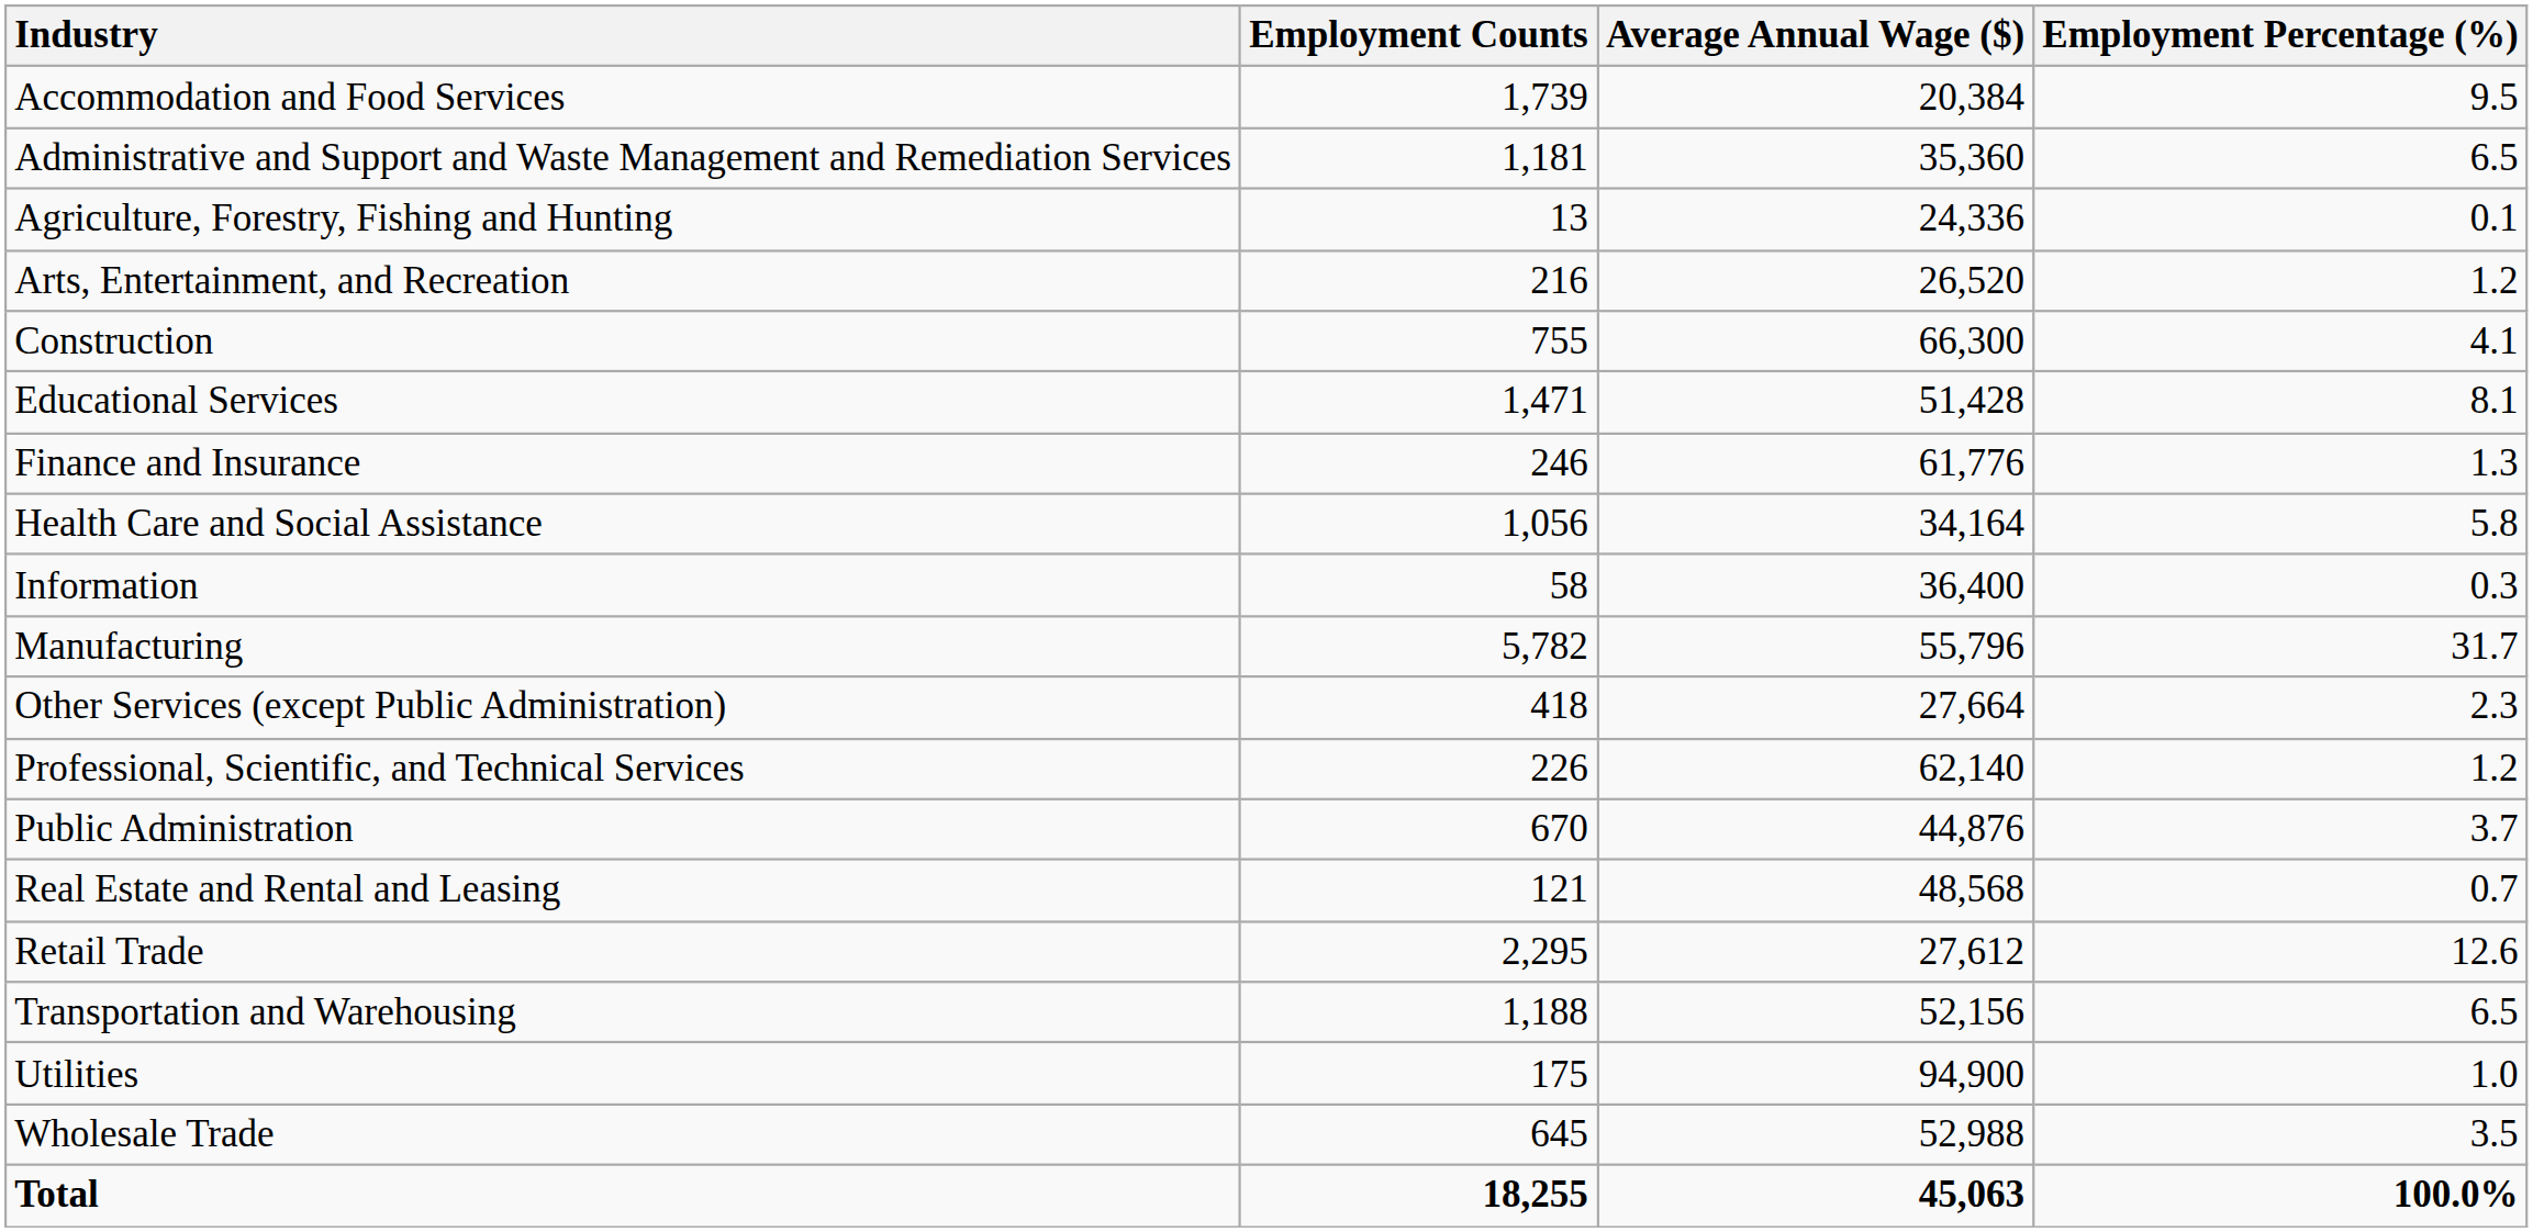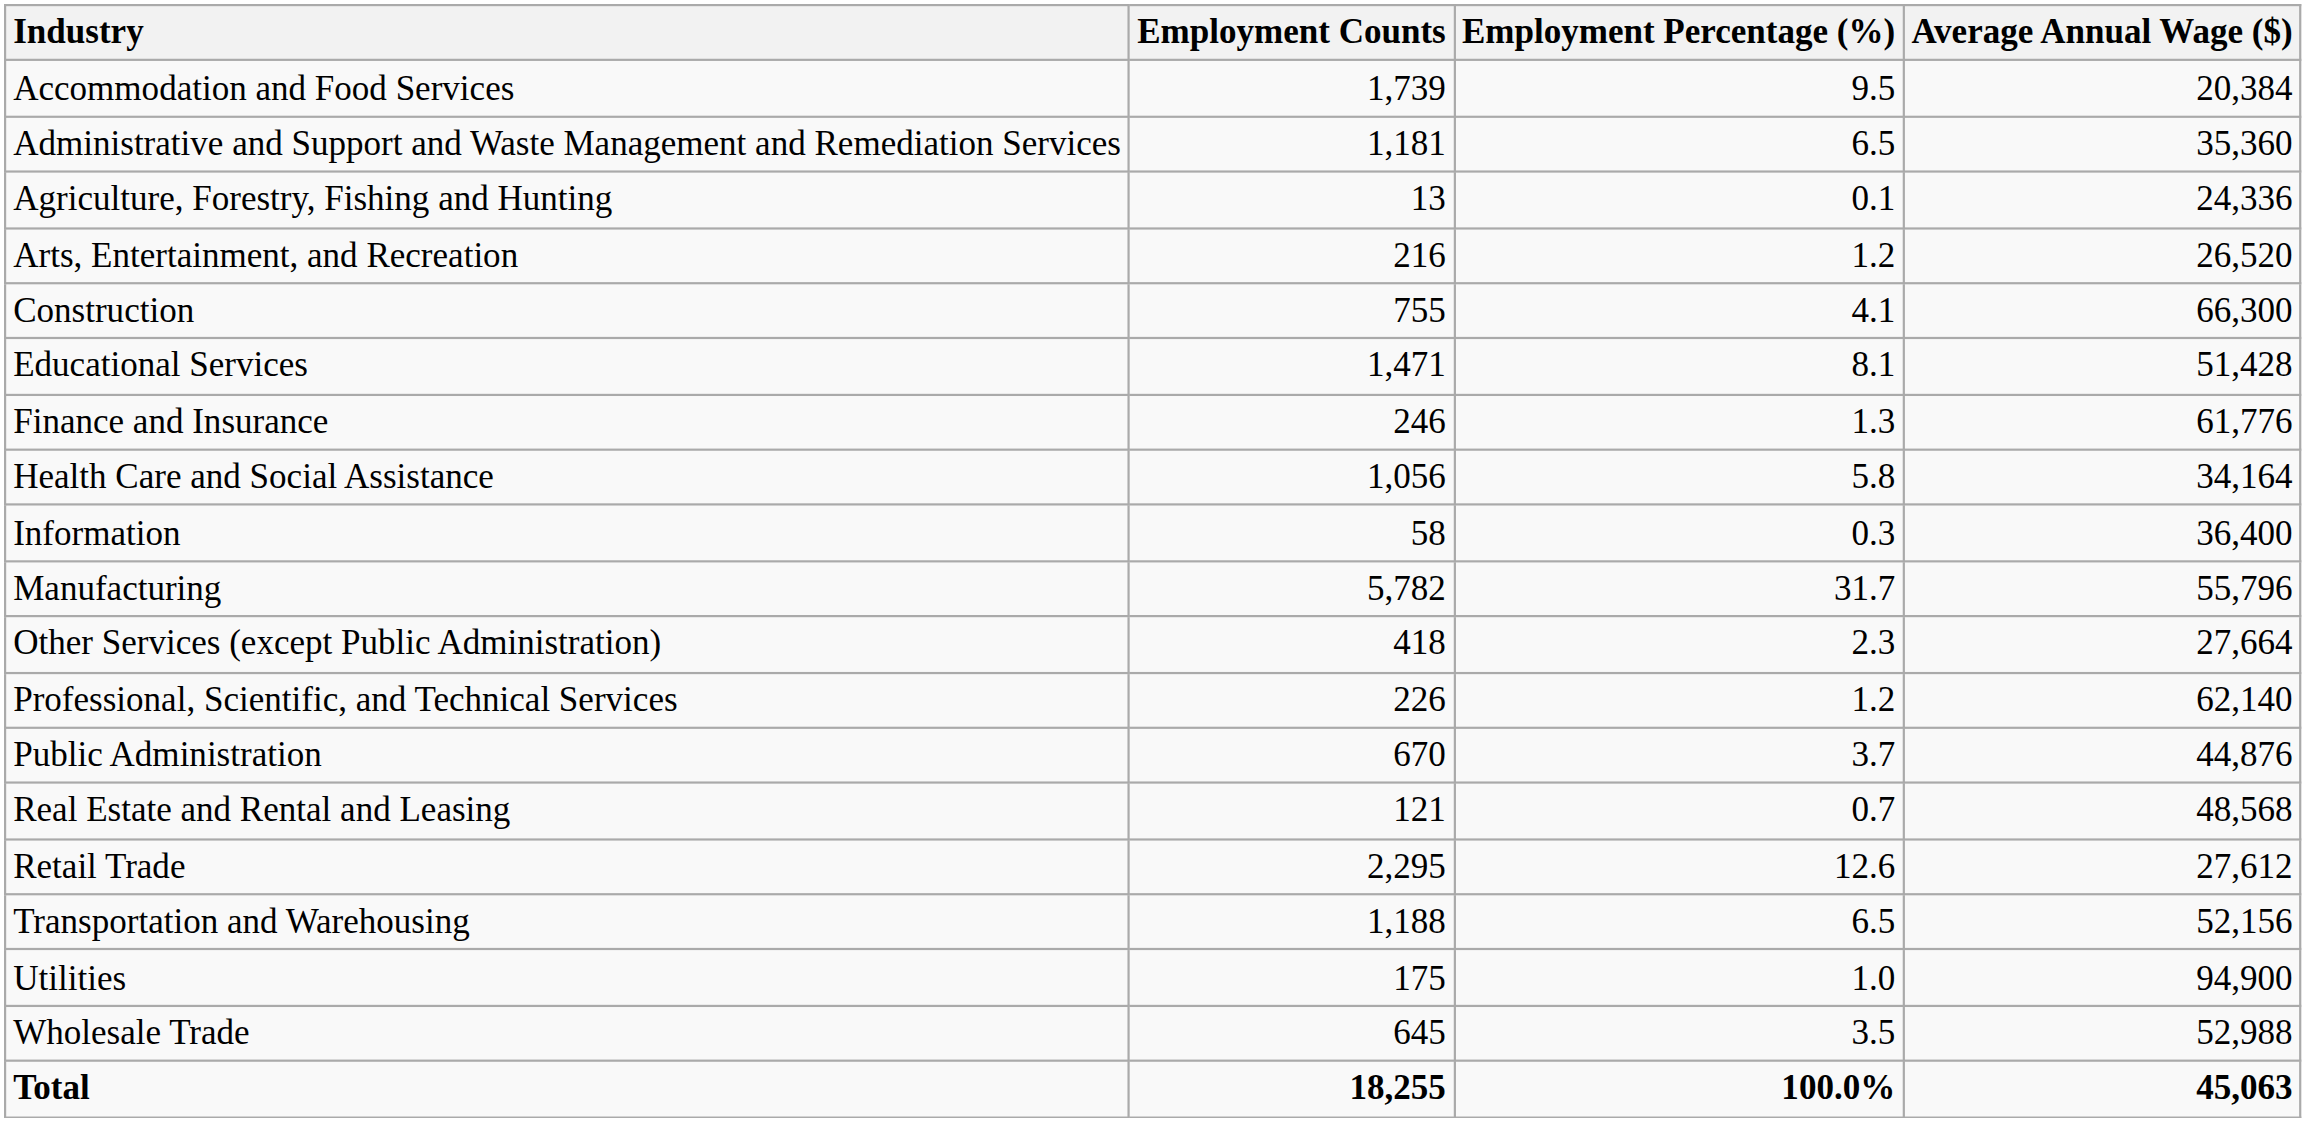columns swapped: Employment Percentage (%) <-> Average Annual Wage ($)
